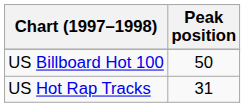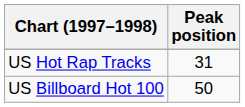rows swapped: US Billboard Hot 100 <-> US Hot Rap Tracks
